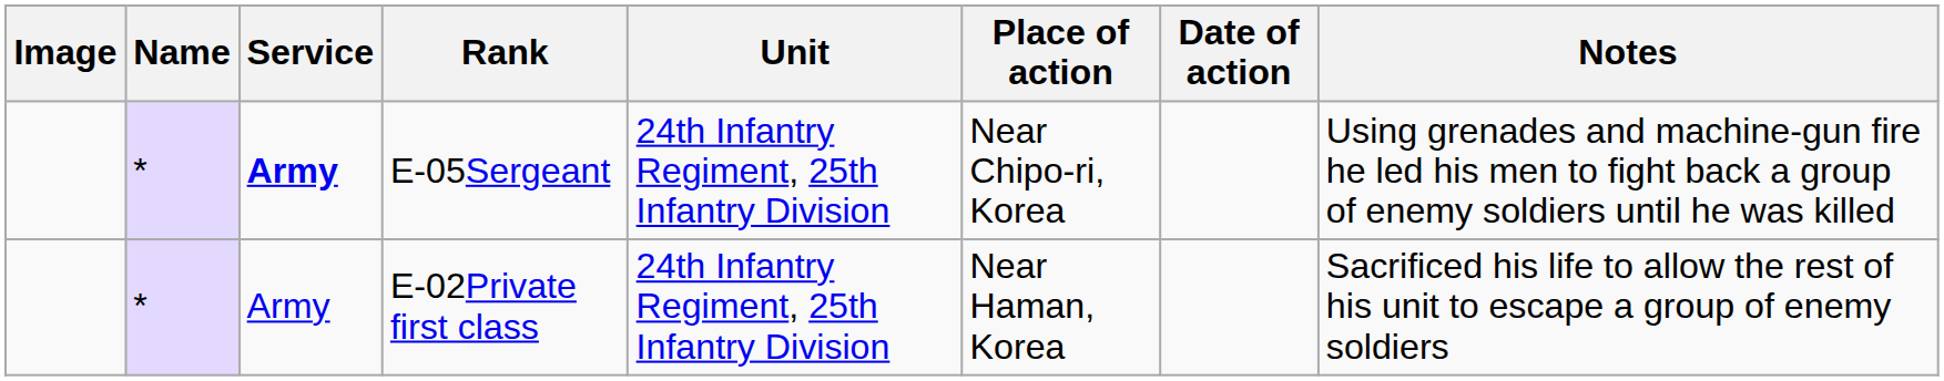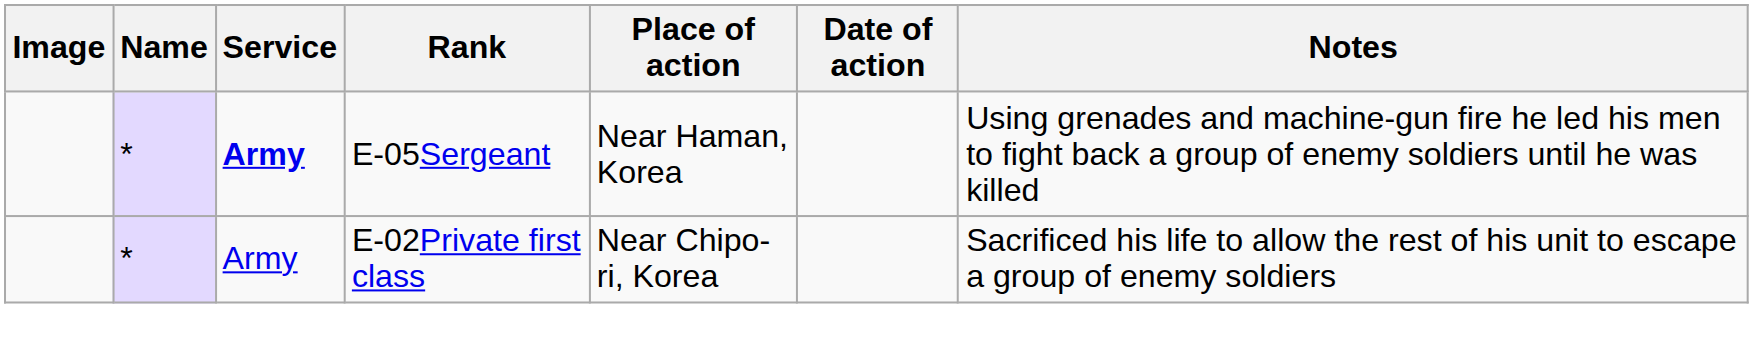- column: Unit | 24th Infantry Regiment, 25th Infantry Division | 24th Infantry Regiment, 25th Infantry Division
E-05Sergeant | Place of action: Near Chipo-ri, Korea -> Near Haman, Korea
E-02Private first class | Place of action: Near Haman, Korea -> Near Chipo-ri, Korea
